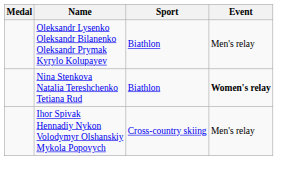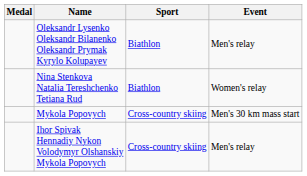Nina Stenkova Natalia Tereshchenko Tetiana Rud | Event: bold -> normal
+ row: Mykola Popovych | Cross-country skiing | Men's 30 km mass start
